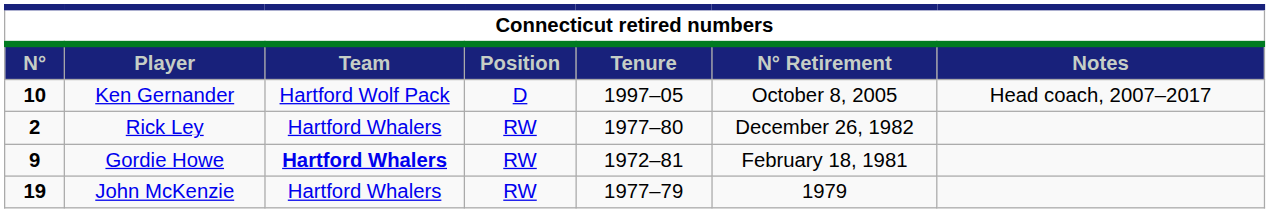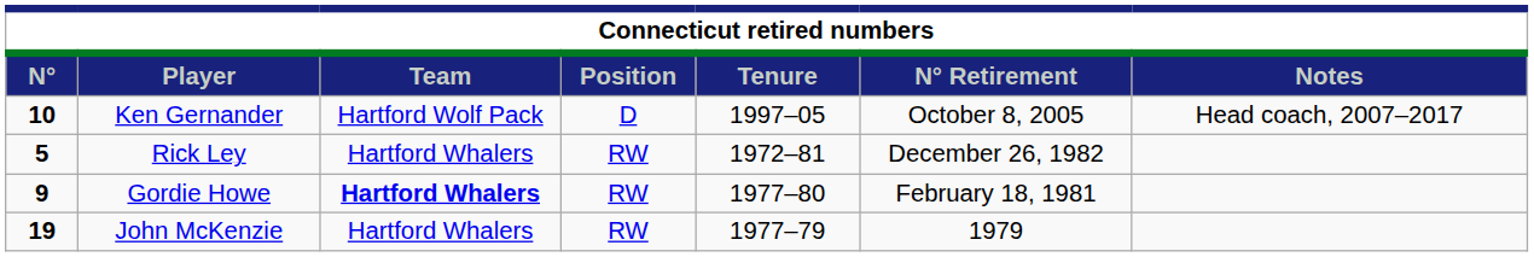Rick Ley | N°: 2 -> 5
Rick Ley | Tenure: 1977–80 -> 1972–81
Gordie Howe | Tenure: 1972–81 -> 1977–80
